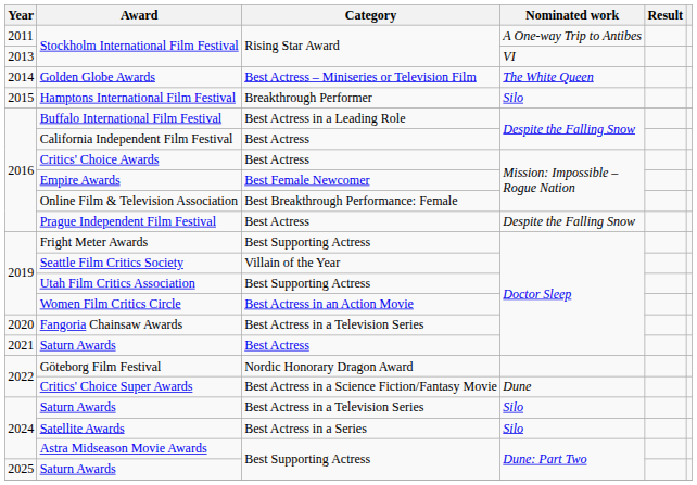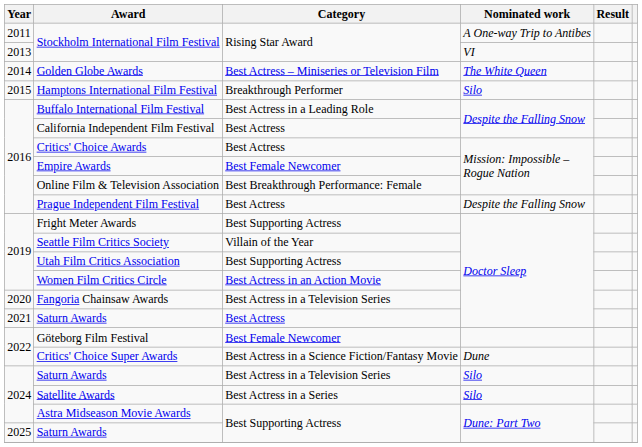Göteborg Film Festival | Category: Nordic Honorary Dragon Award -> Best Female Newcomer
